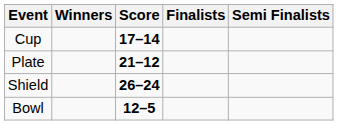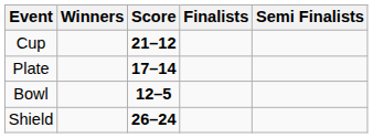Cup | Score: 17–14 -> 21–12
Plate | Score: 21–12 -> 17–14
rows swapped: Bowl <-> Shield
